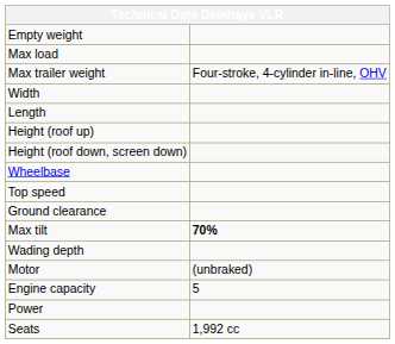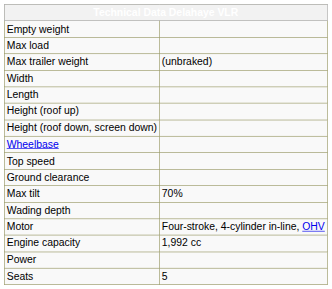Max trailer weight | column 2: Four-stroke, 4-cylinder in-line, OHV -> (unbraked)
Max tilt | column 2: bold -> normal
Motor | column 2: (unbraked) -> Four-stroke, 4-cylinder in-line, OHV
Engine capacity | column 2: 5 -> 1,992 cc
Seats | column 2: 1,992 cc -> 5
